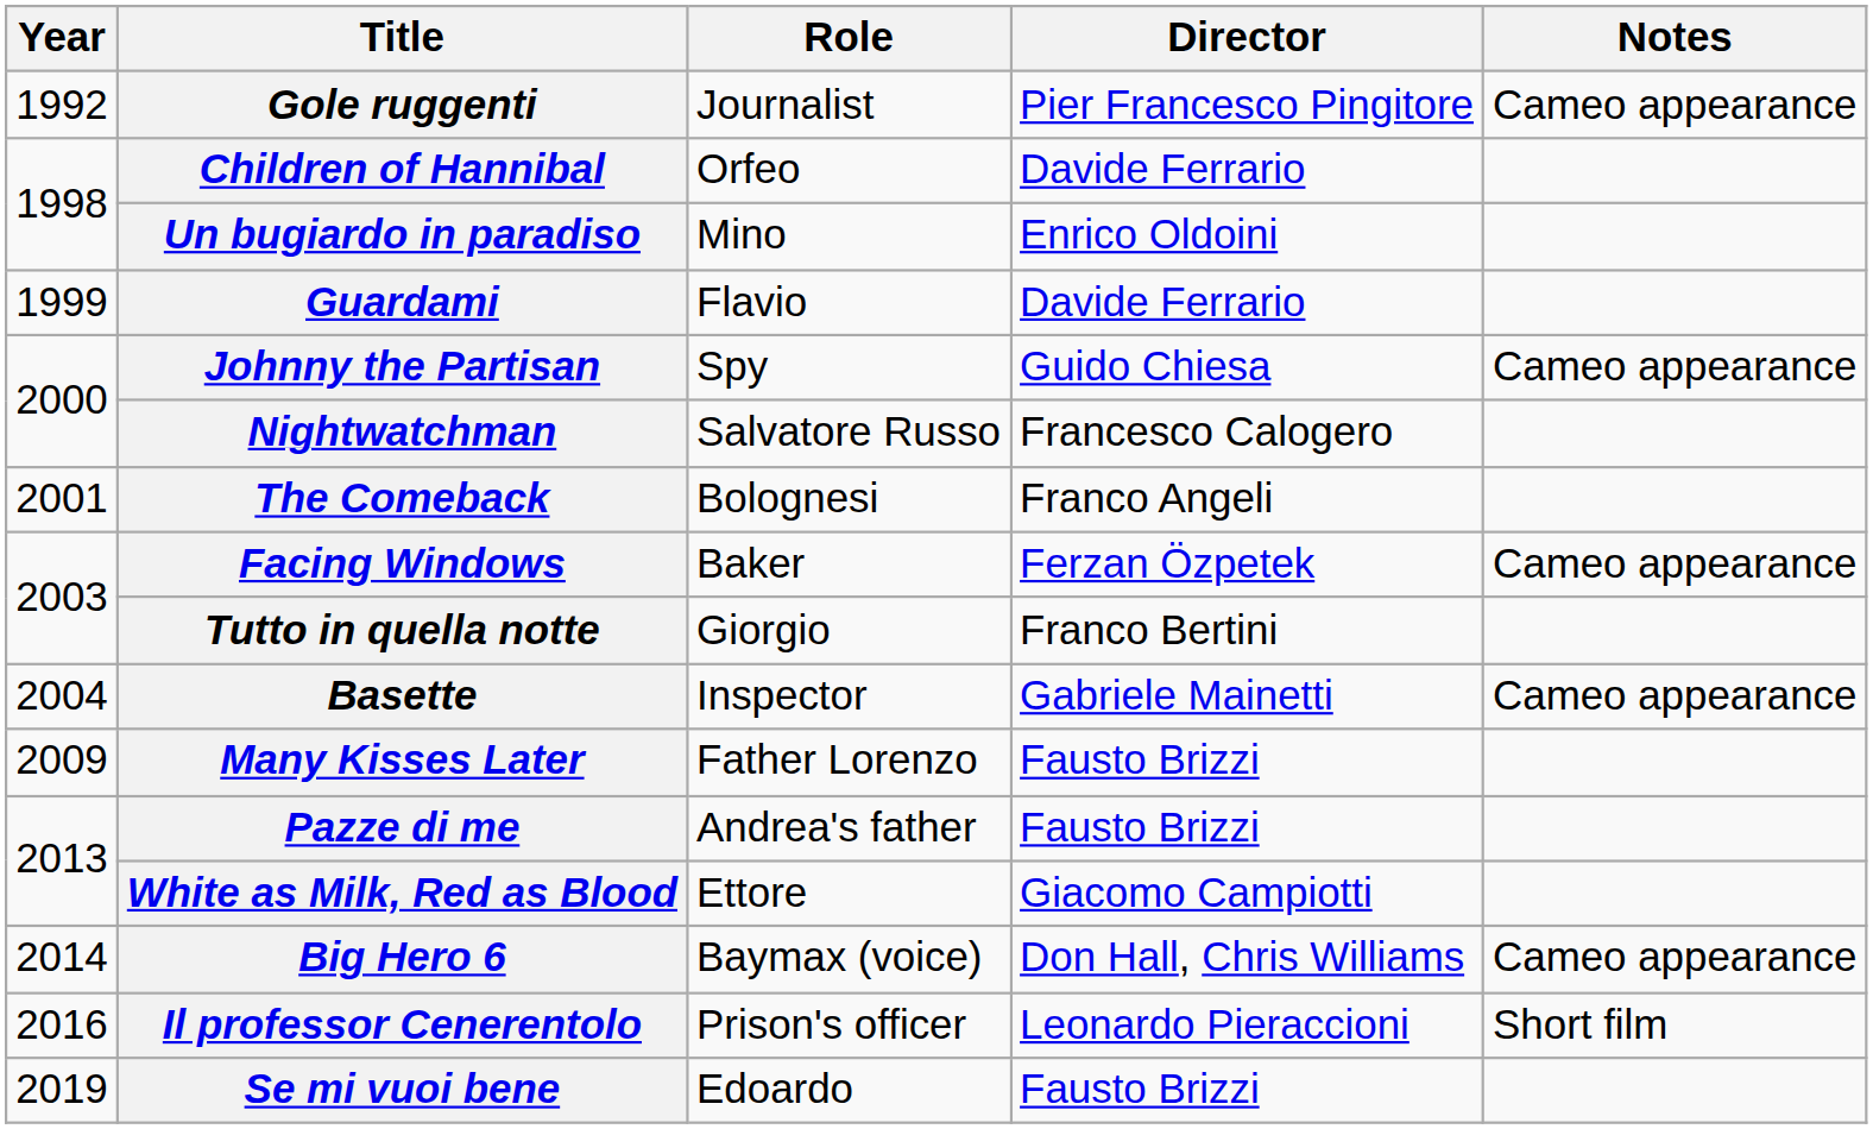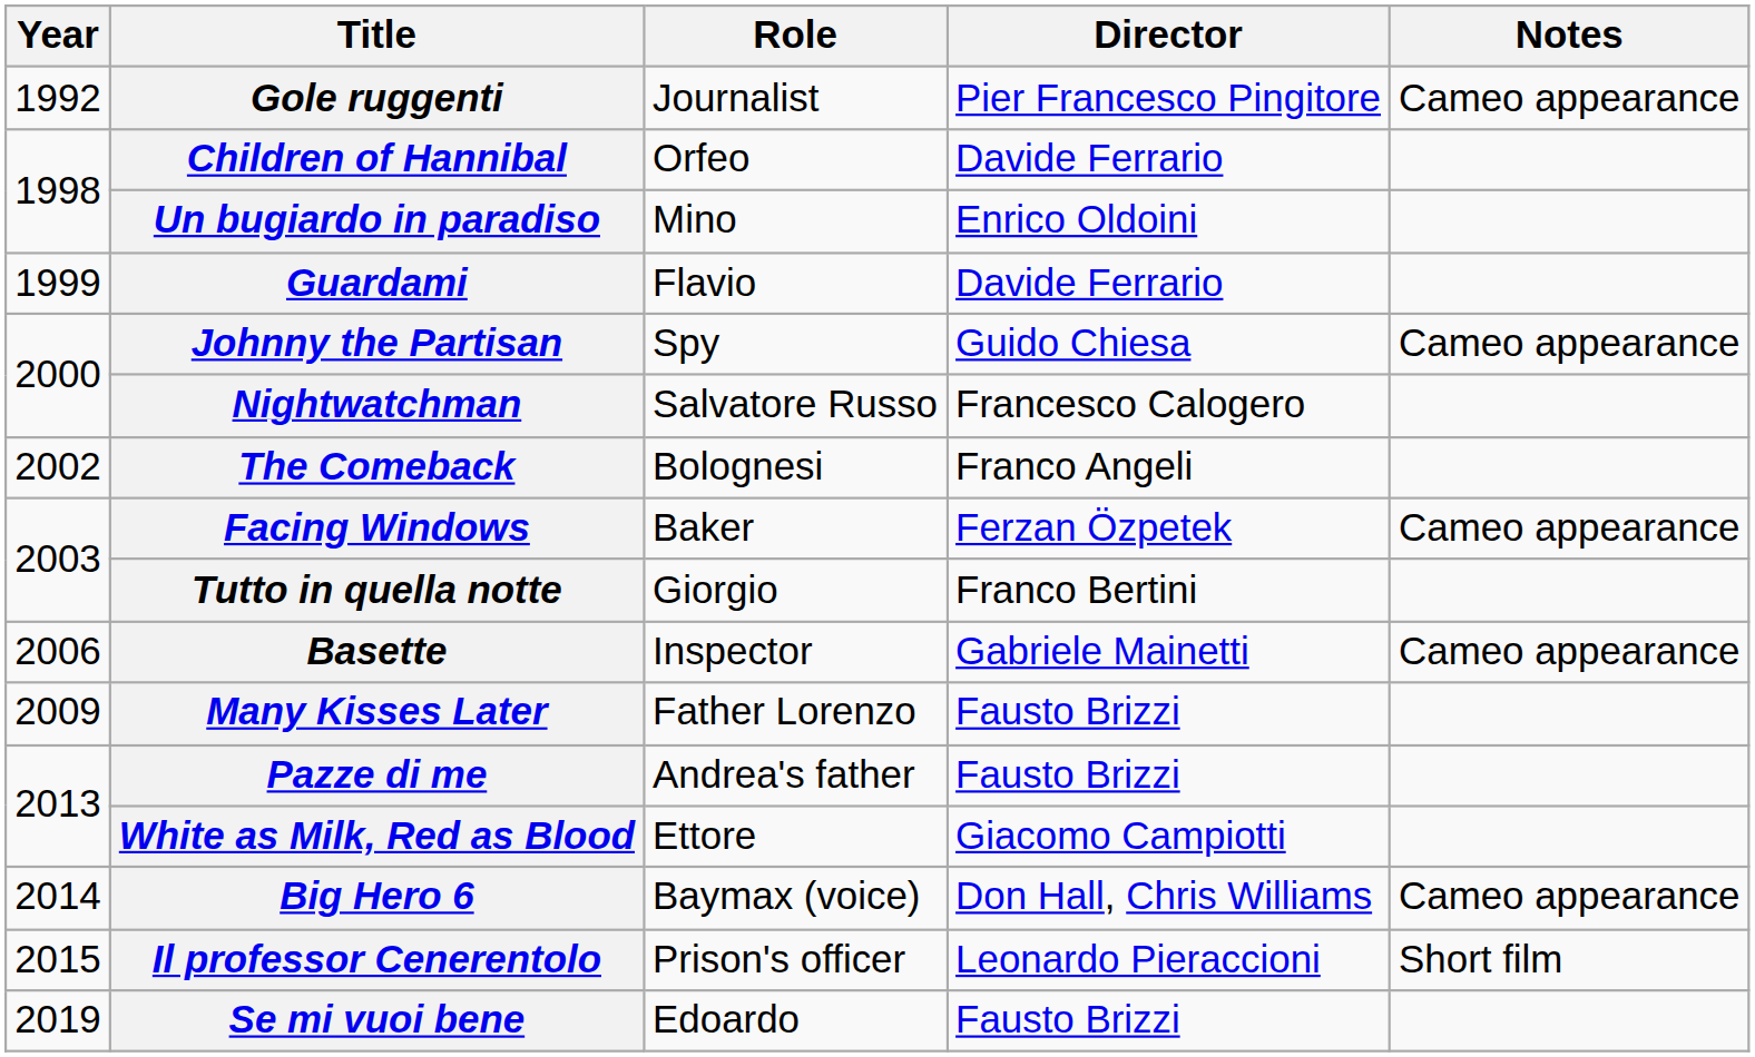The Comeback | Year: 2001 -> 2002
Basette | Year: 2004 -> 2006
Il professor Cenerentolo | Year: 2016 -> 2015
